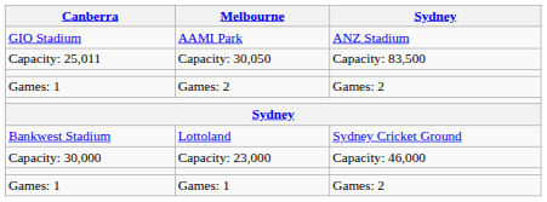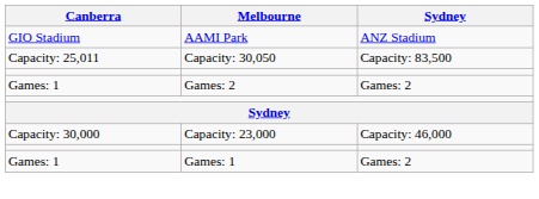- row: Bankwest Stadium | Lottoland | Sydney Cricket Ground
